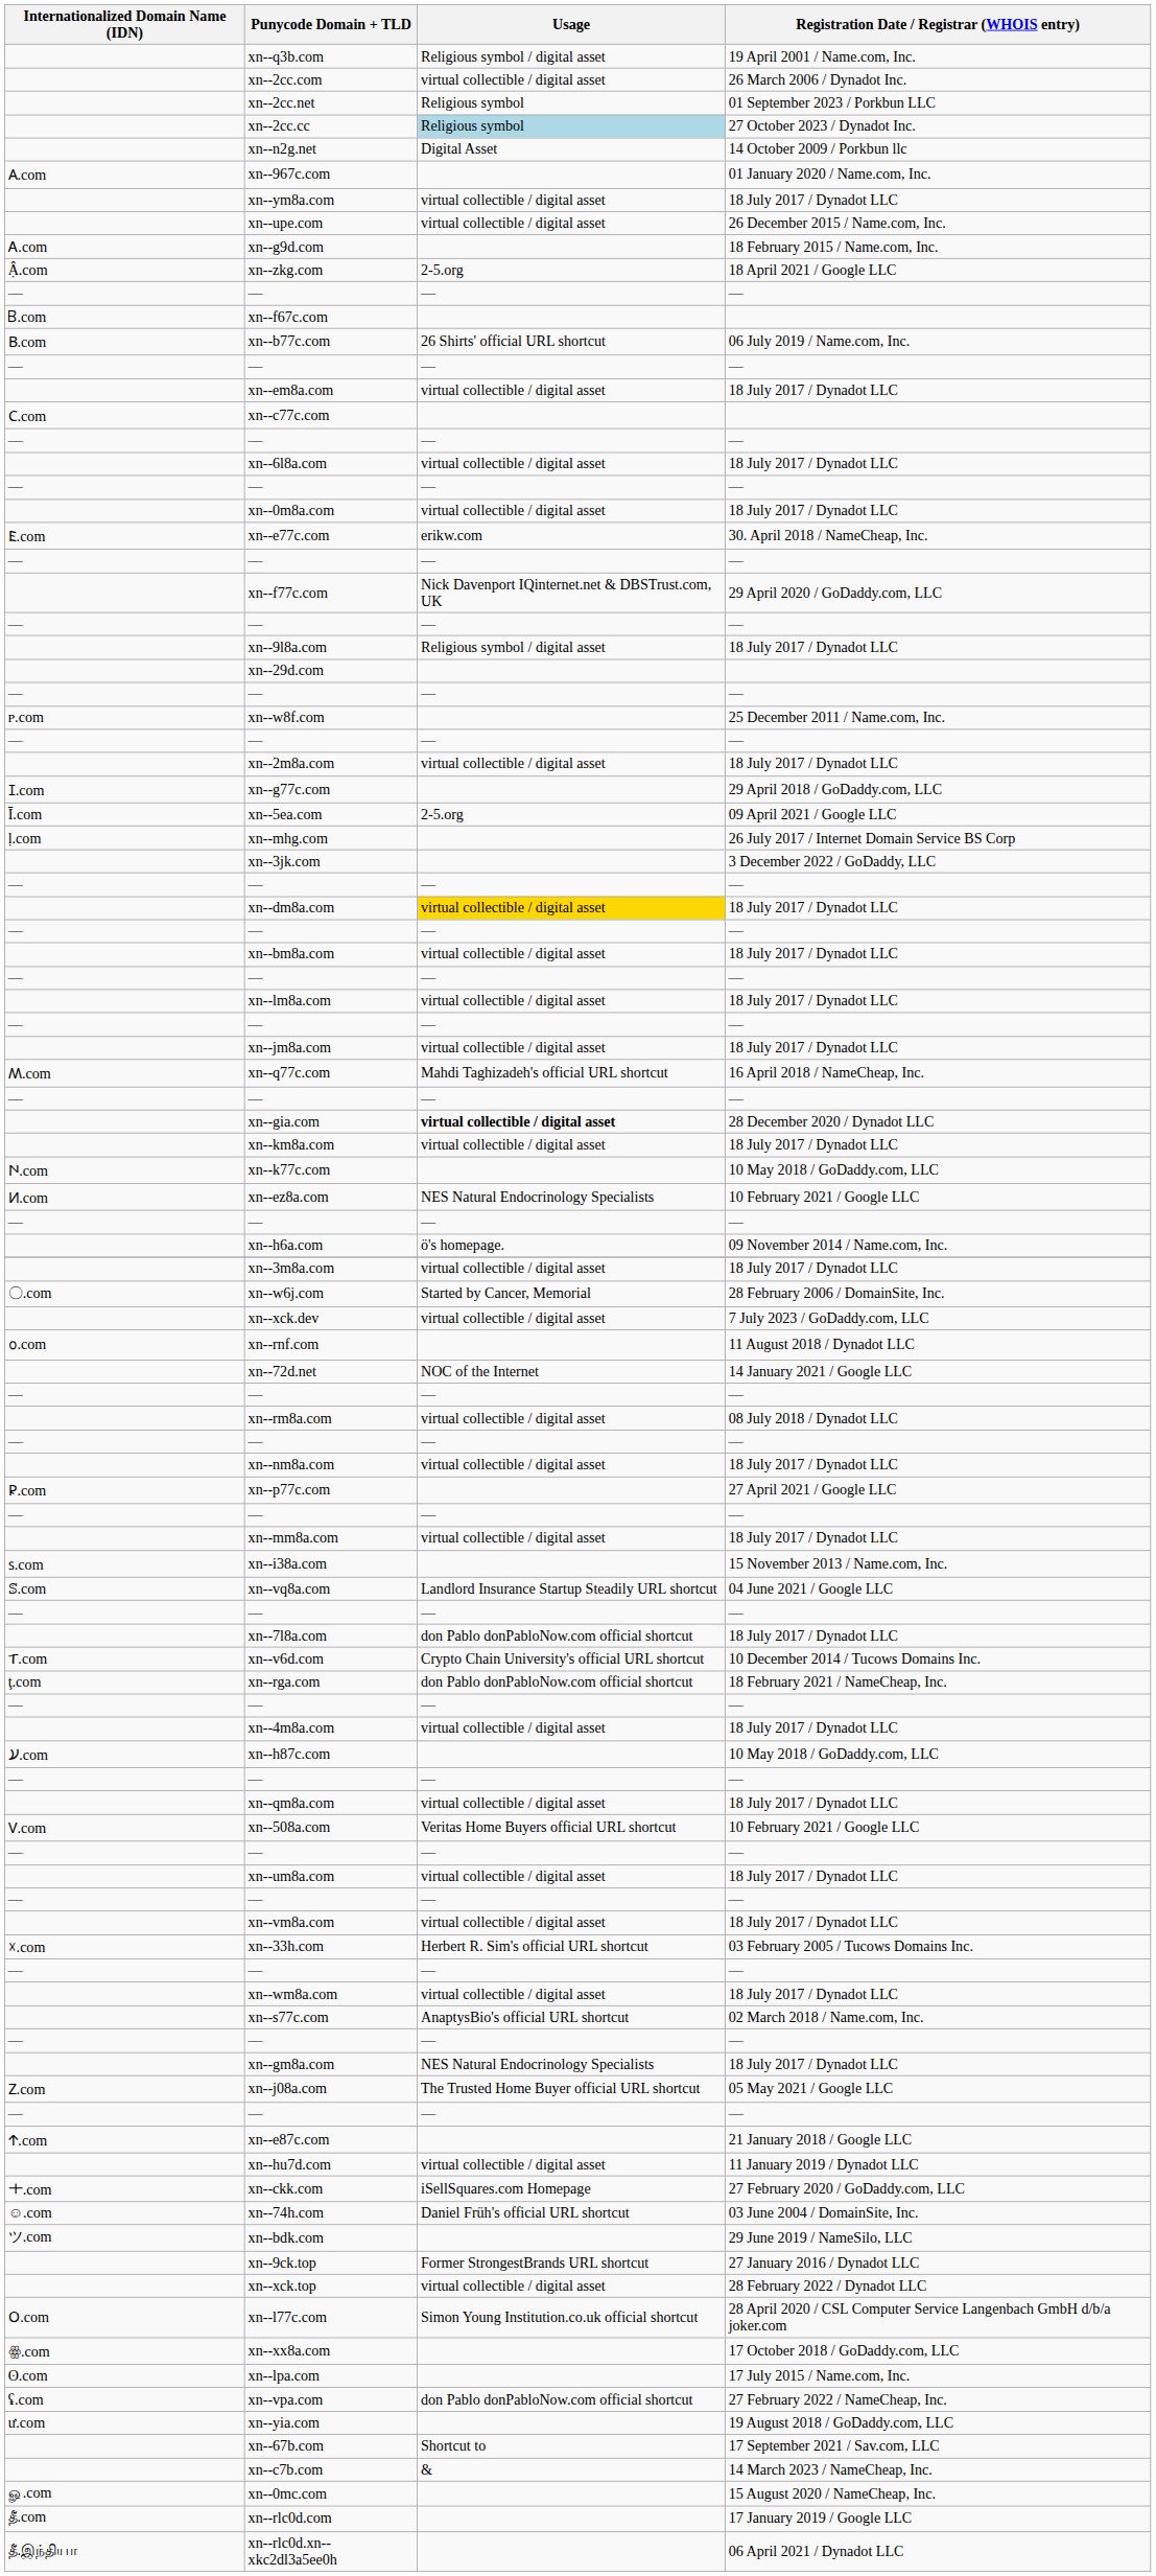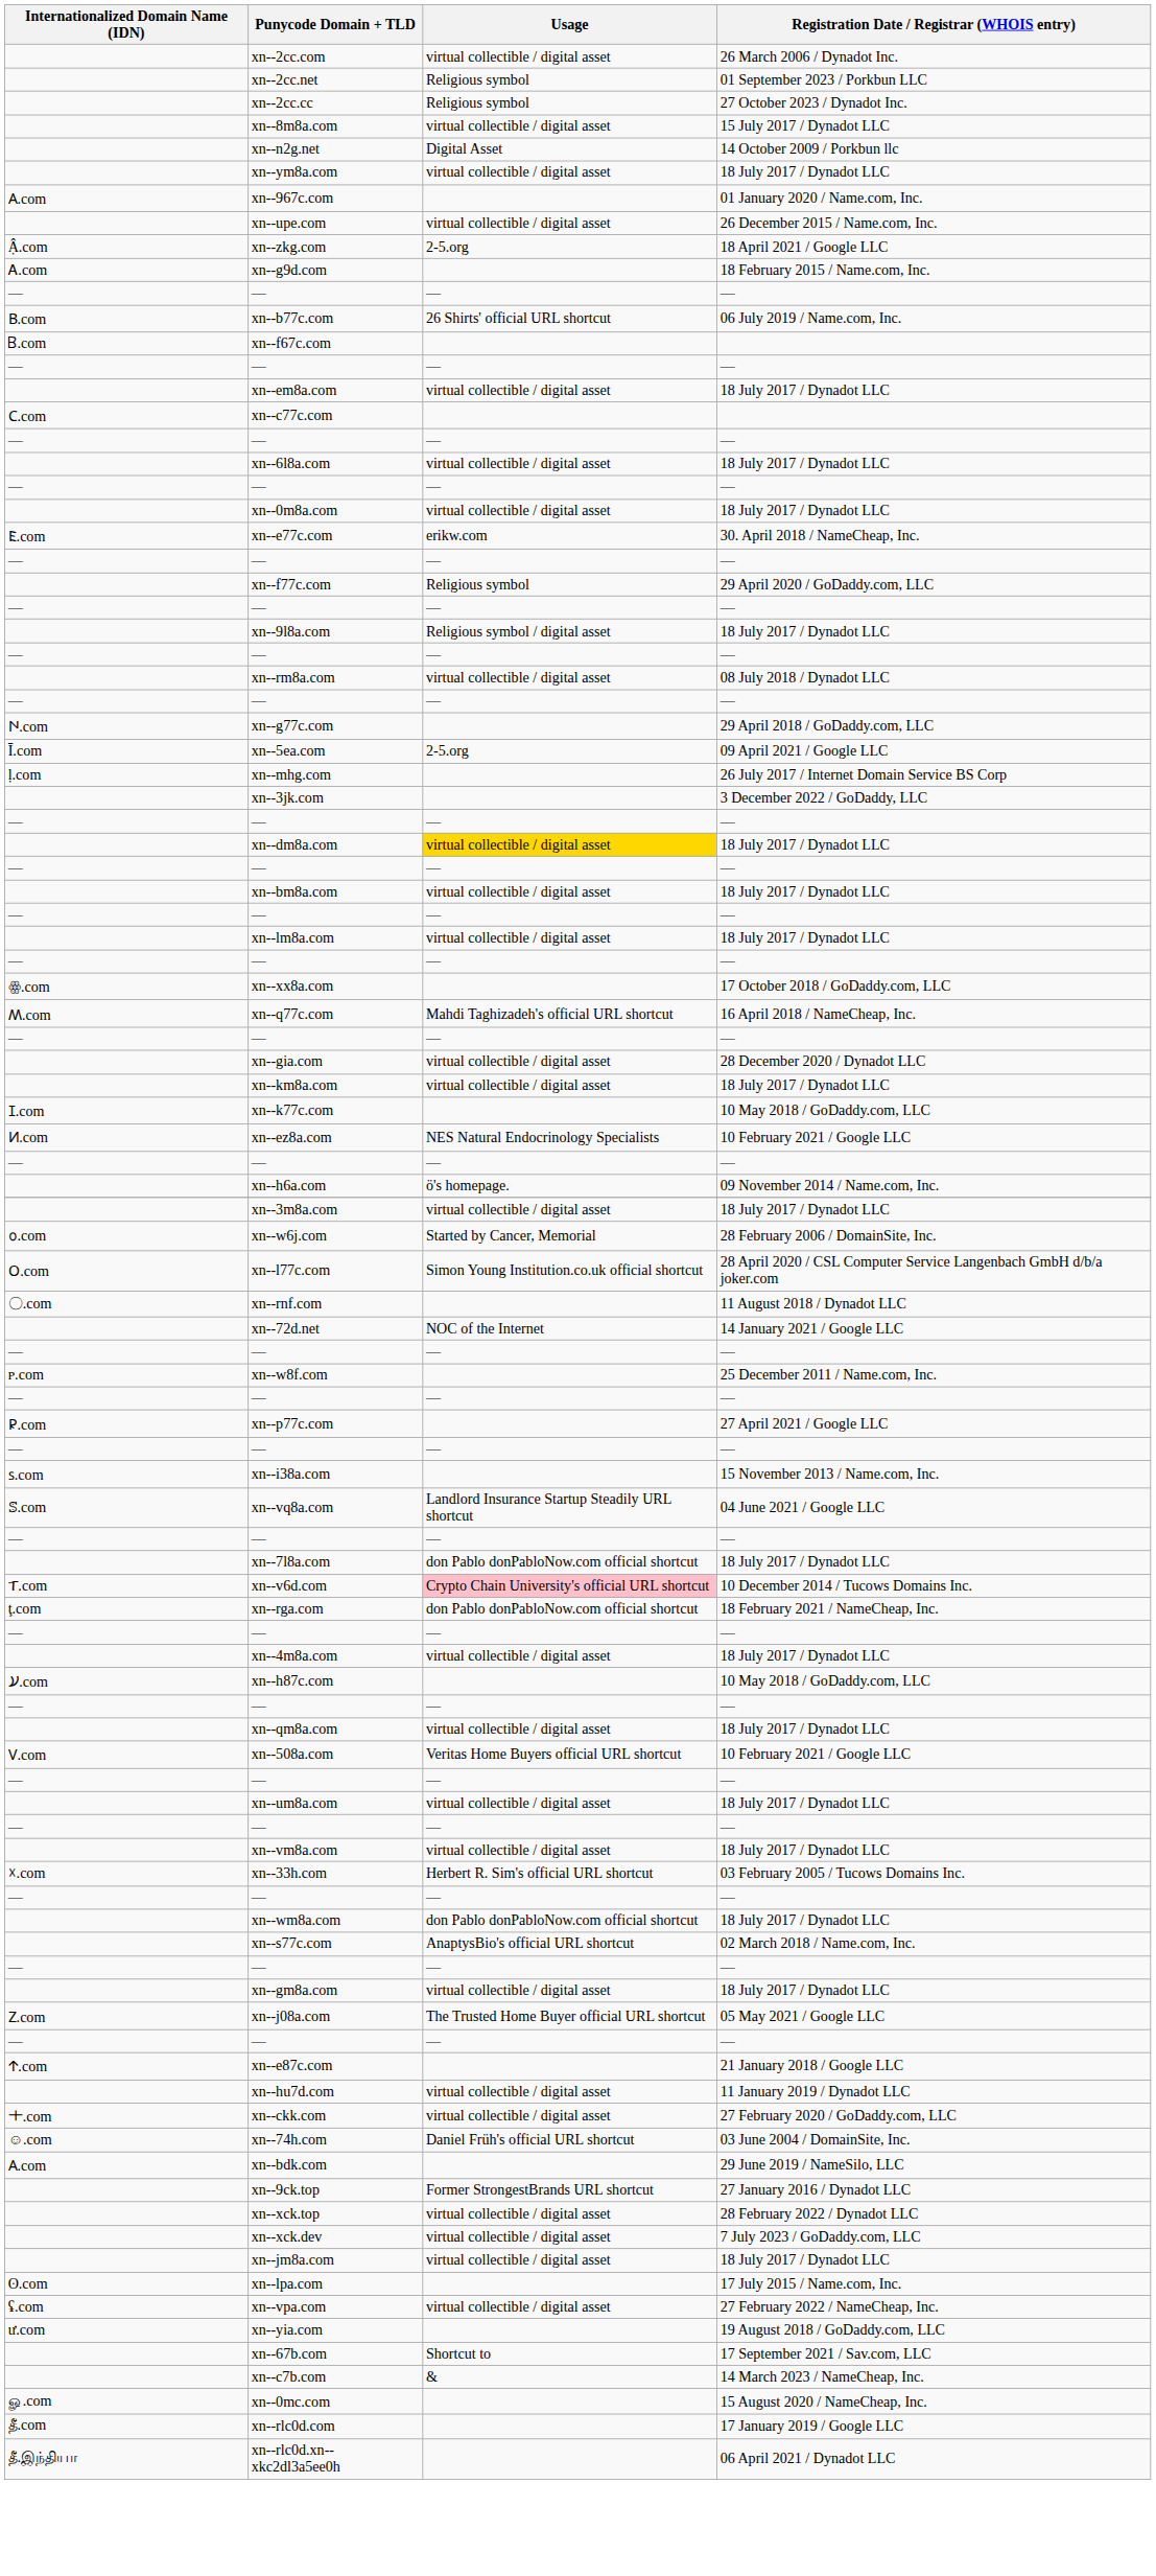- row: xn--q3b.com | Religious symbol / digital asset | 19 April 2001 / Name.com, Inc.
xn--2cc.cc | Usage: lightblue background -> no background
+ row: xn--8m8a.com | virtual collectible / digital asset | 15 July 2017 / Dynadot LLC
rows swapped: xn--ym8a.com <-> xn--967c.com
rows swapped: xn--g9d.com <-> xn--zkg.com
rows swapped: xn--b77c.com <-> xn--f67c.com
xn--f77c.com | Usage: Nick Davenport IQinternet.net & DBSTrust.com, UK -> Religious symbol
- row: xn--29d.com
rows swapped: xn--rm8a.com <-> xn--w8f.com
- row: xn--2m8a.com | virtual collectible / digital asset | 18 July 2017 / Dynadot LLC
xn--g77c.com | Internationalized Domain Name (IDN): 𐊦.com -> 𐊪.com
rows swapped: xn--jm8a.com <-> xn--xx8a.com
xn--gia.com | Usage: bold -> normal
xn--k77c.com | Internationalized Domain Name (IDN): 𐊪.com -> 𐊦.com
xn--w6j.com | Internationalized Domain Name (IDN): 〇.com -> ᩅ.com
rows swapped: xn--l77c.com <-> xn--xck.dev
xn--rnf.com | Internationalized Domain Name (IDN): ᩅ.com -> 〇.com
- row: xn--nm8a.com | virtual collectible / digital asset | 18 July 2017 / Dynadot LLC
- row: xn--mm8a.com | virtual collectible / digital asset | 18 July 2017 / Dynadot LLC
xn--v6d.com | Usage: no background -> pink background
xn--wm8a.com | Usage: virtual collectible / digital asset -> don Pablo donPabloNow.com official shortcut
xn--gm8a.com | Usage: NES Natural Endocrinology Specialists -> virtual collectible / digital asset
xn--ckk.com | Usage: iSellSquares.com Homepage -> virtual collectible / digital asset
xn--bdk.com | Internationalized Domain Name (IDN): ツ.com -> 𐊠.com
xn--vpa.com | Usage: don Pablo donPabloNow.com official shortcut -> virtual collectible / digital asset
